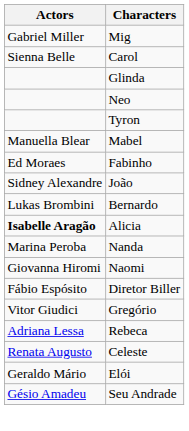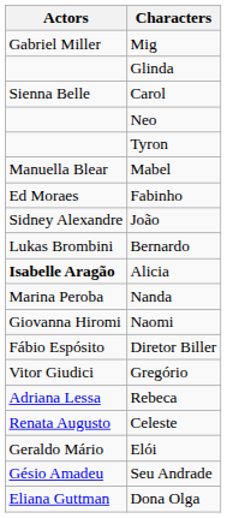rows swapped: Carol <-> Glinda
+ row: Eliana Guttman | Dona Olga
